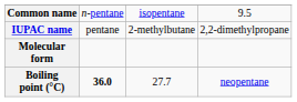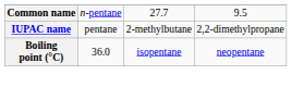Common name | column 3: isopentane -> 27.7
- row: Molecular form
Boiling point (°C) | column 2: bold -> normal
Boiling point (°C) | column 3: 27.7 -> isopentane
